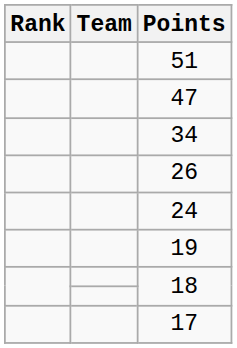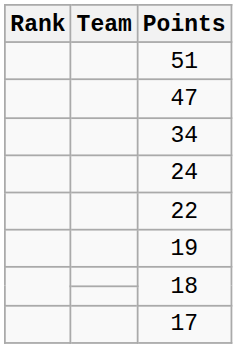- row: 26
+ row: 22
